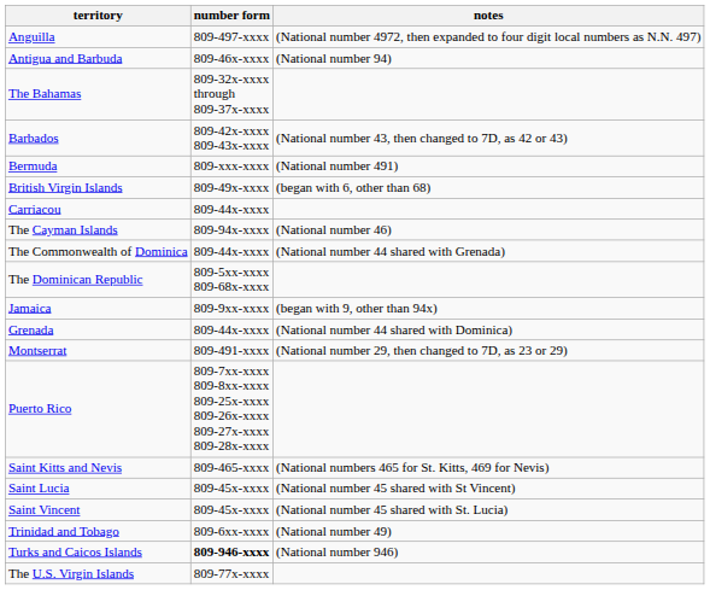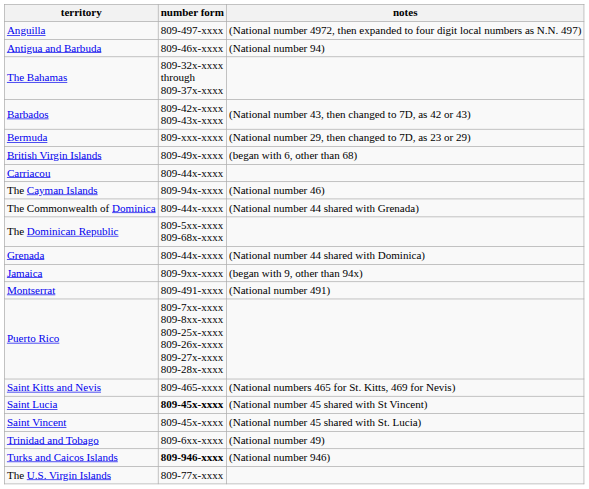Bermuda | notes: (National number 491) -> (National number 29, then changed to 7D, as 23 or 29)
rows swapped: Grenada <-> Jamaica
Montserrat | notes: (National number 29, then changed to 7D, as 23 or 29) -> (National number 491)
Saint Lucia | number form: normal -> bold
